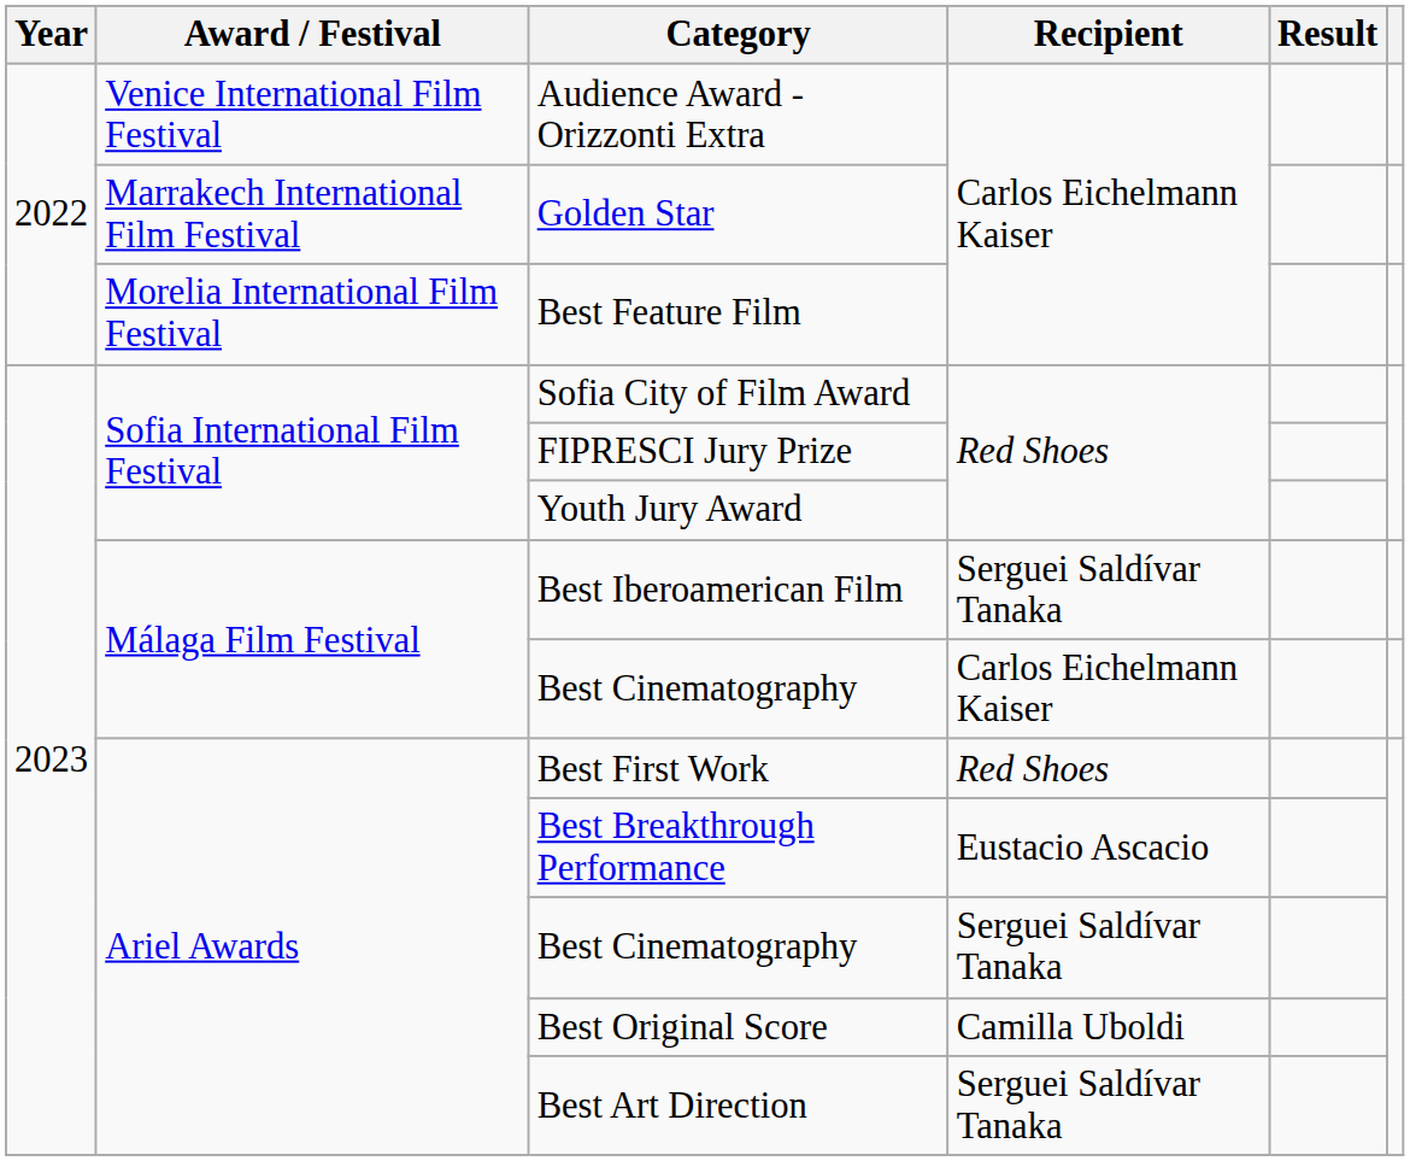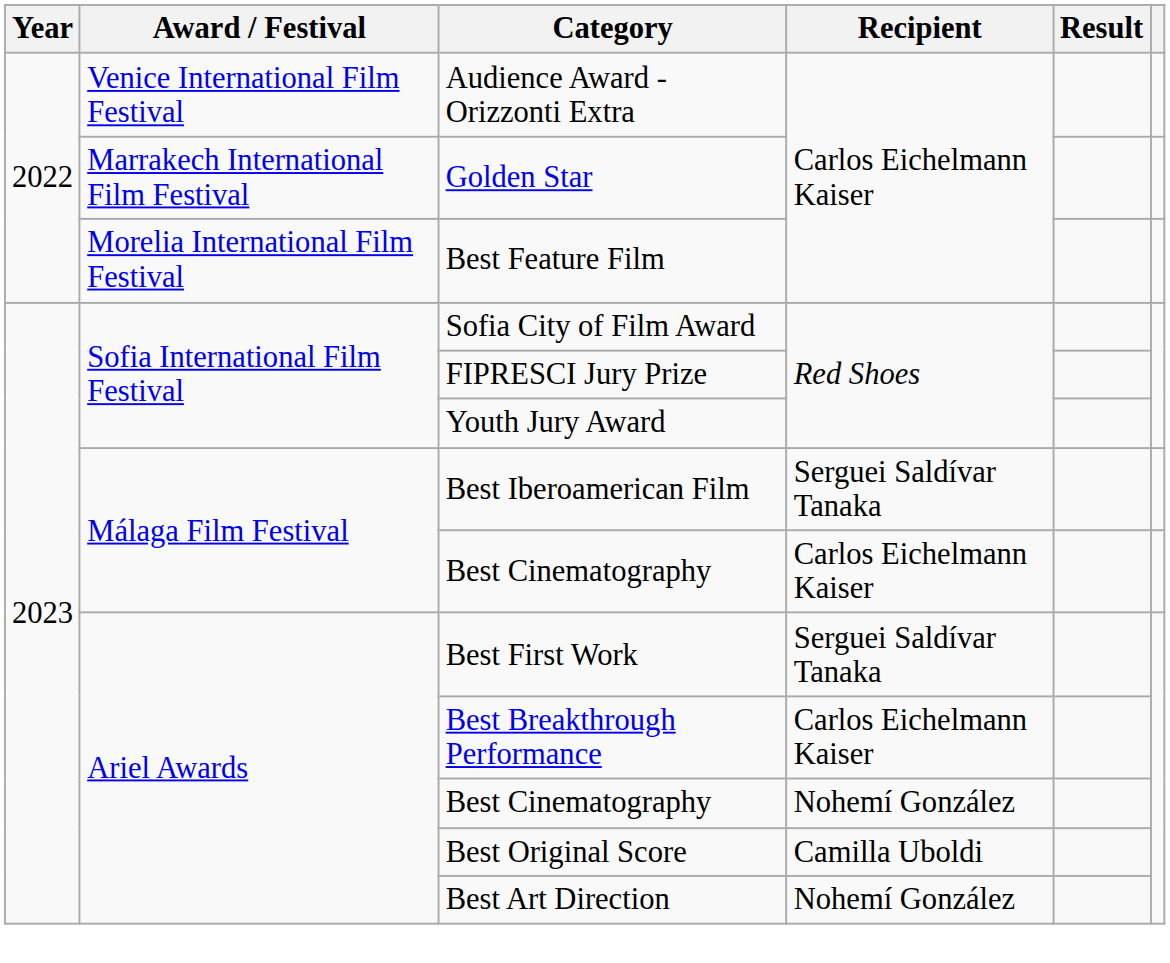Best First Work | Recipient: Red Shoes -> Serguei Saldívar Tanaka
Best Breakthrough Performance | Recipient: Eustacio Ascacio -> Carlos Eichelmann Kaiser
Ariel Awards / Best Cinematography | Recipient: Serguei Saldívar Tanaka -> Nohemí González
Best Art Direction | Recipient: Serguei Saldívar Tanaka -> Nohemí González
